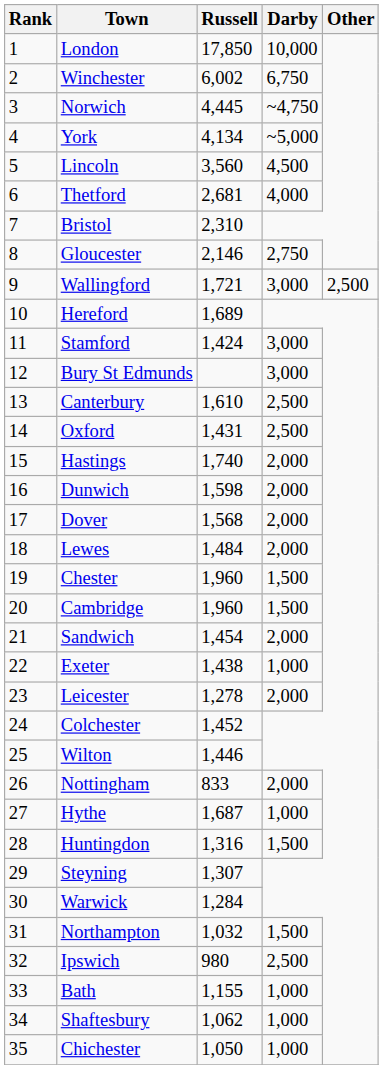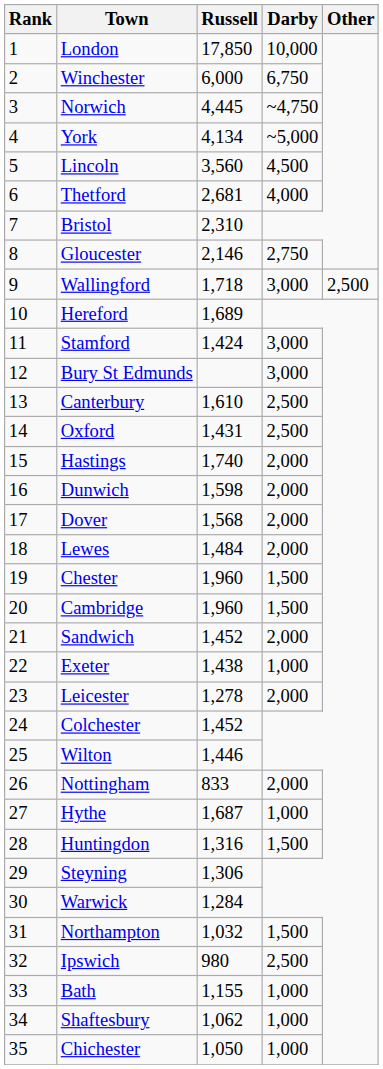Winchester | Russell: 6,002 -> 6,000
Wallingford | Russell: 1,721 -> 1,718
Sandwich | Russell: 1,454 -> 1,452
Steyning | Russell: 1,307 -> 1,306
